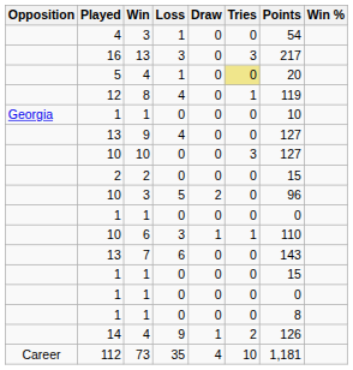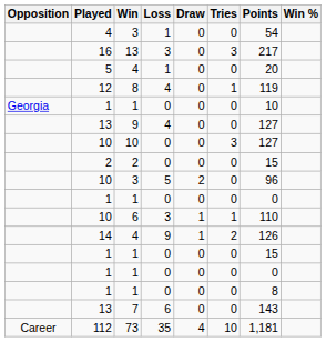5 / 4 | Tries: khaki background -> no background
rows swapped: 14 / 4 <-> 7
